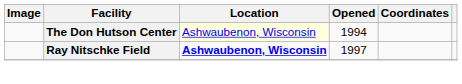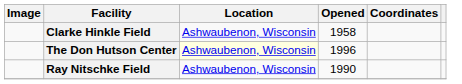+ row: Clarke Hinkle Field | Ashwaubenon, Wisconsin | 1958
The Don Hutson Center | Opened: 1994 -> 1996
Ray Nitschke Field | Location: bold -> normal
Ray Nitschke Field | Opened: 1997 -> 1990
